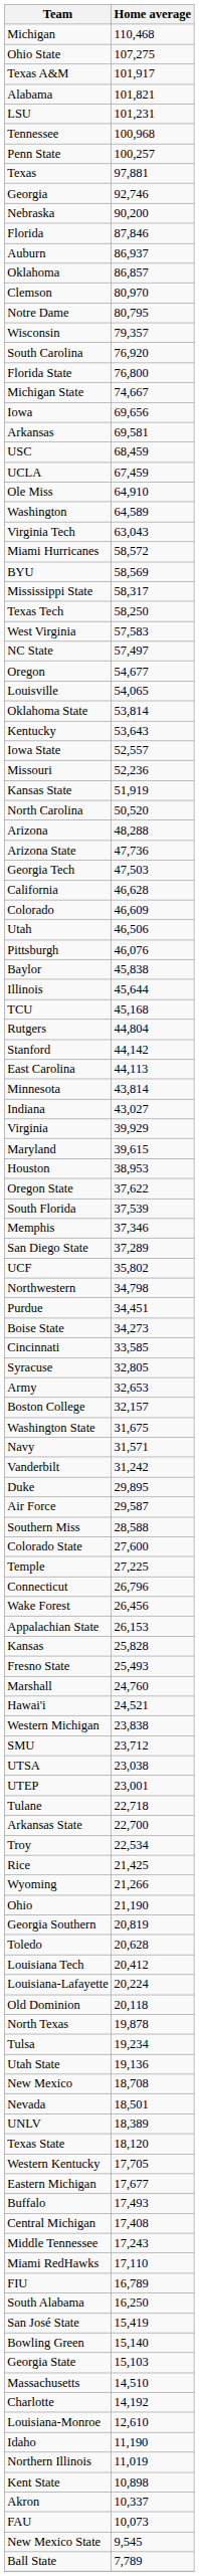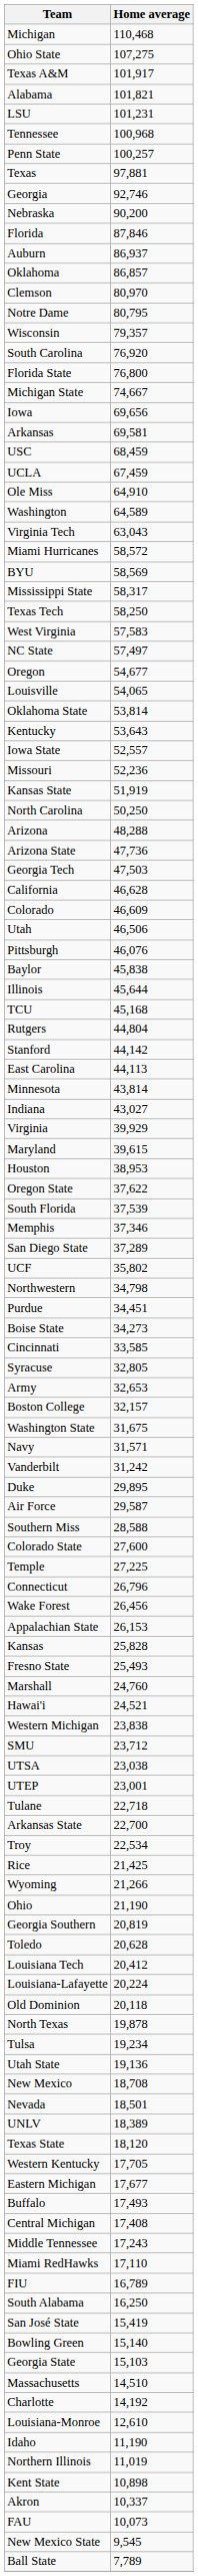North Carolina | Home average: 50,520 -> 50,250
